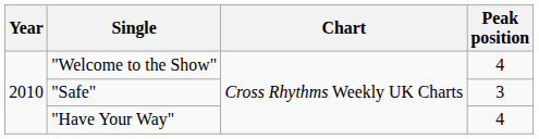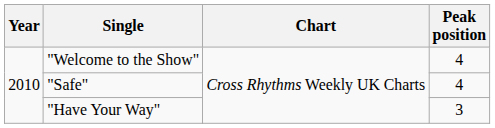"Safe" | Peak position: 3 -> 4
"Have Your Way" | Peak position: 4 -> 3
